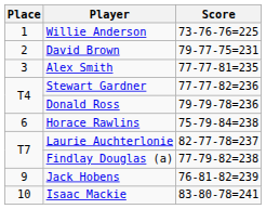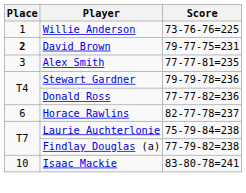David Brown | Place: normal -> bold
Stewart Gardner | Score: 77-77-82=236 -> 79-79-78=236
Donald Ross | Score: 79-79-78=236 -> 77-77-82=236
Horace Rawlins | Score: 75-79-84=238 -> 82-77-78=237
Laurie Auchterlonie | Score: 82-77-78=237 -> 75-79-84=238
- row: 9 | Jack Hobens | 76-81-82=239
